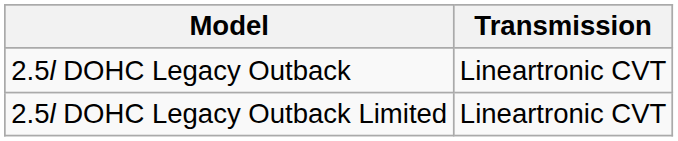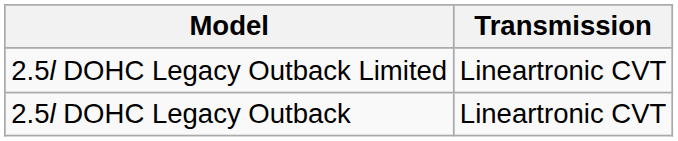rows swapped: 2.5l DOHC Legacy Outback <-> 2.5l DOHC Legacy Outback Limited
